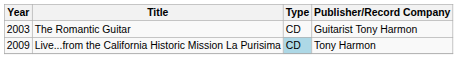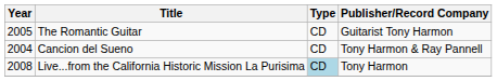The Romantic Guitar | Year: 2003 -> 2005
+ row: 2004 | Cancion del Sueno | CD | Tony Harmon & Ray Pannell
Live...from the California Historic Mission La Purisima | Year: 2009 -> 2008
